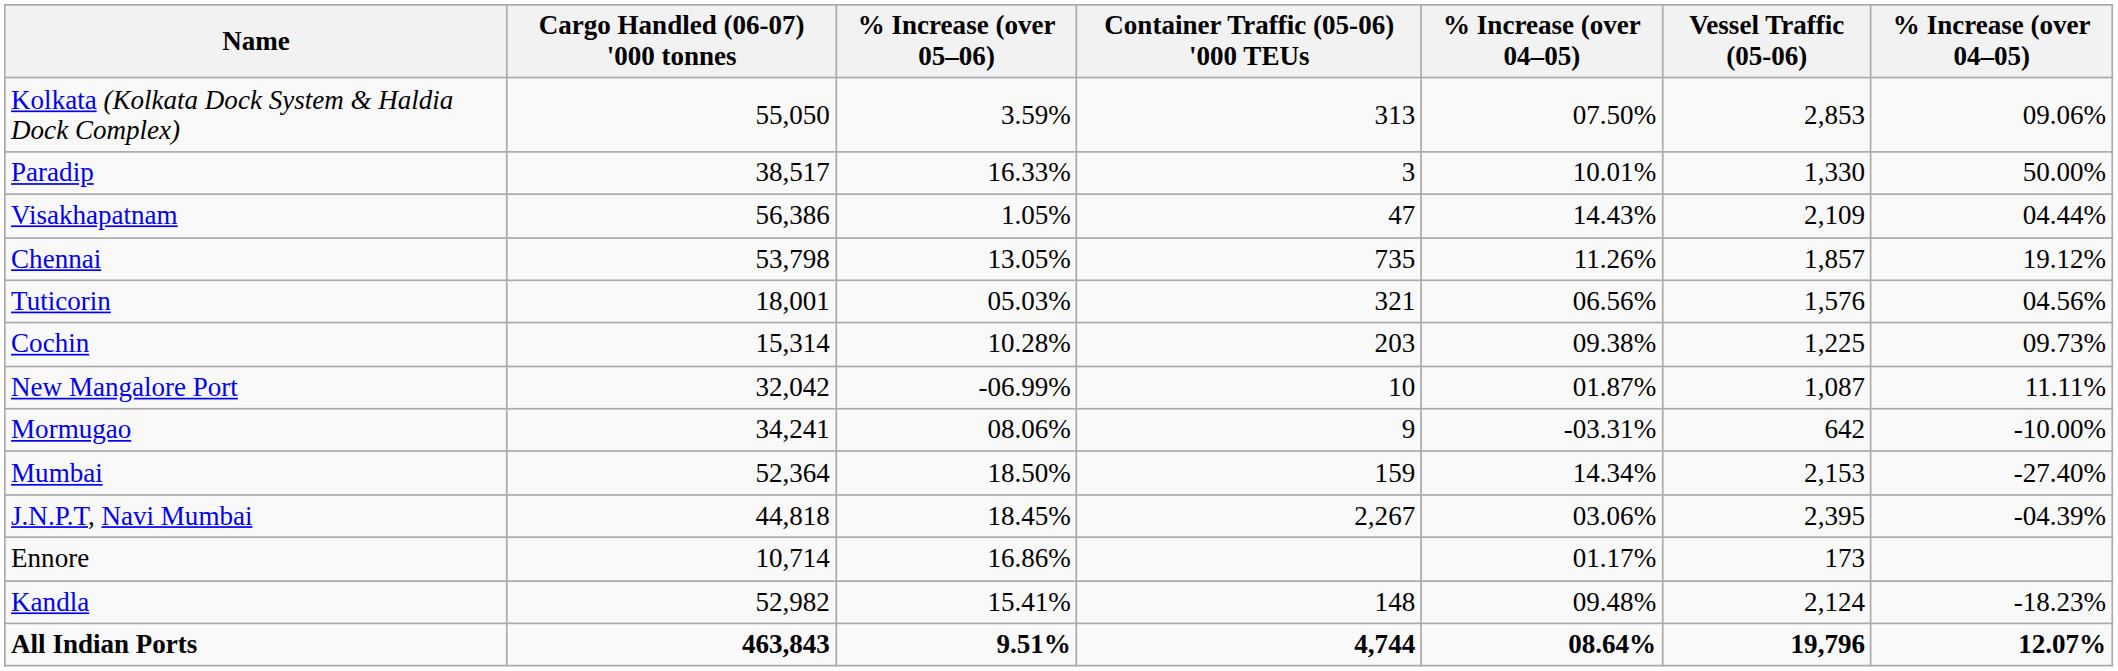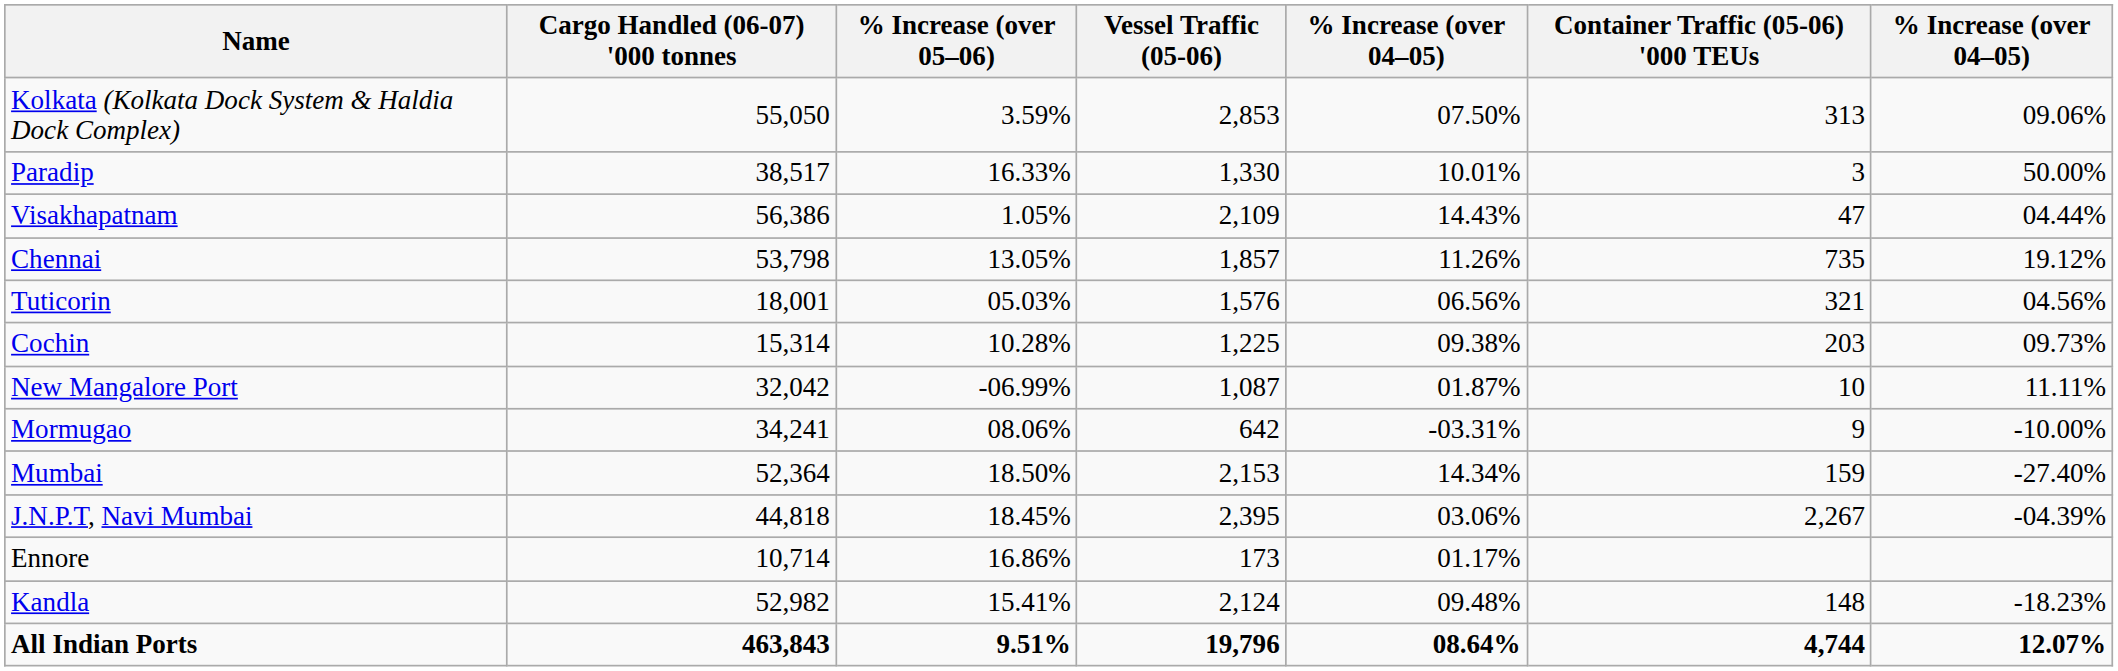columns swapped: Vessel Traffic (05-06) <-> Container Traffic (05-06) '000 TEUs
